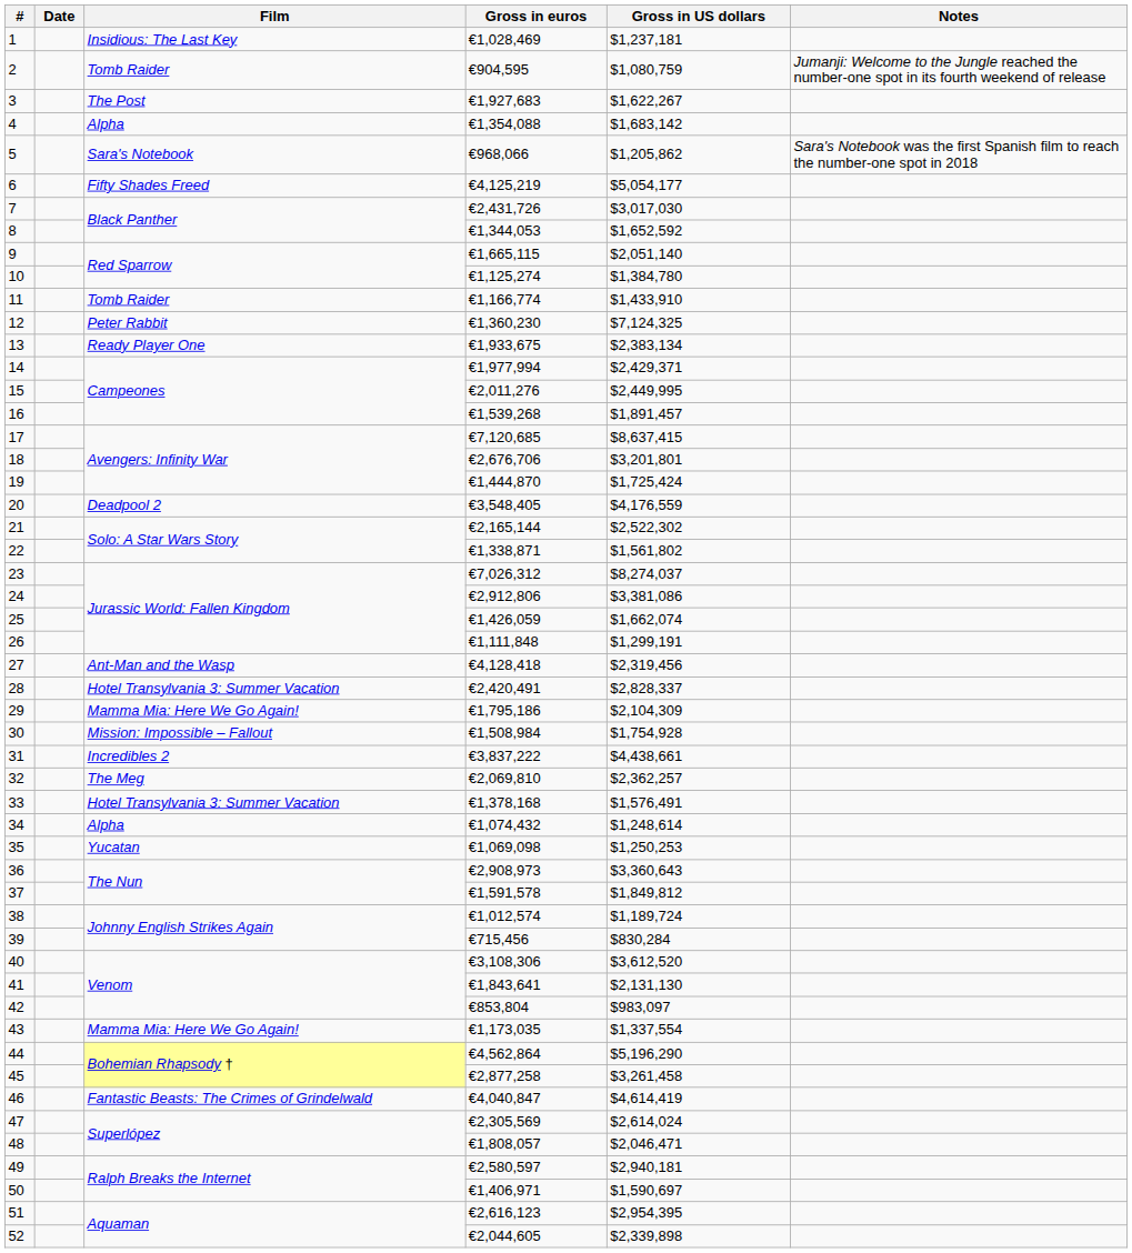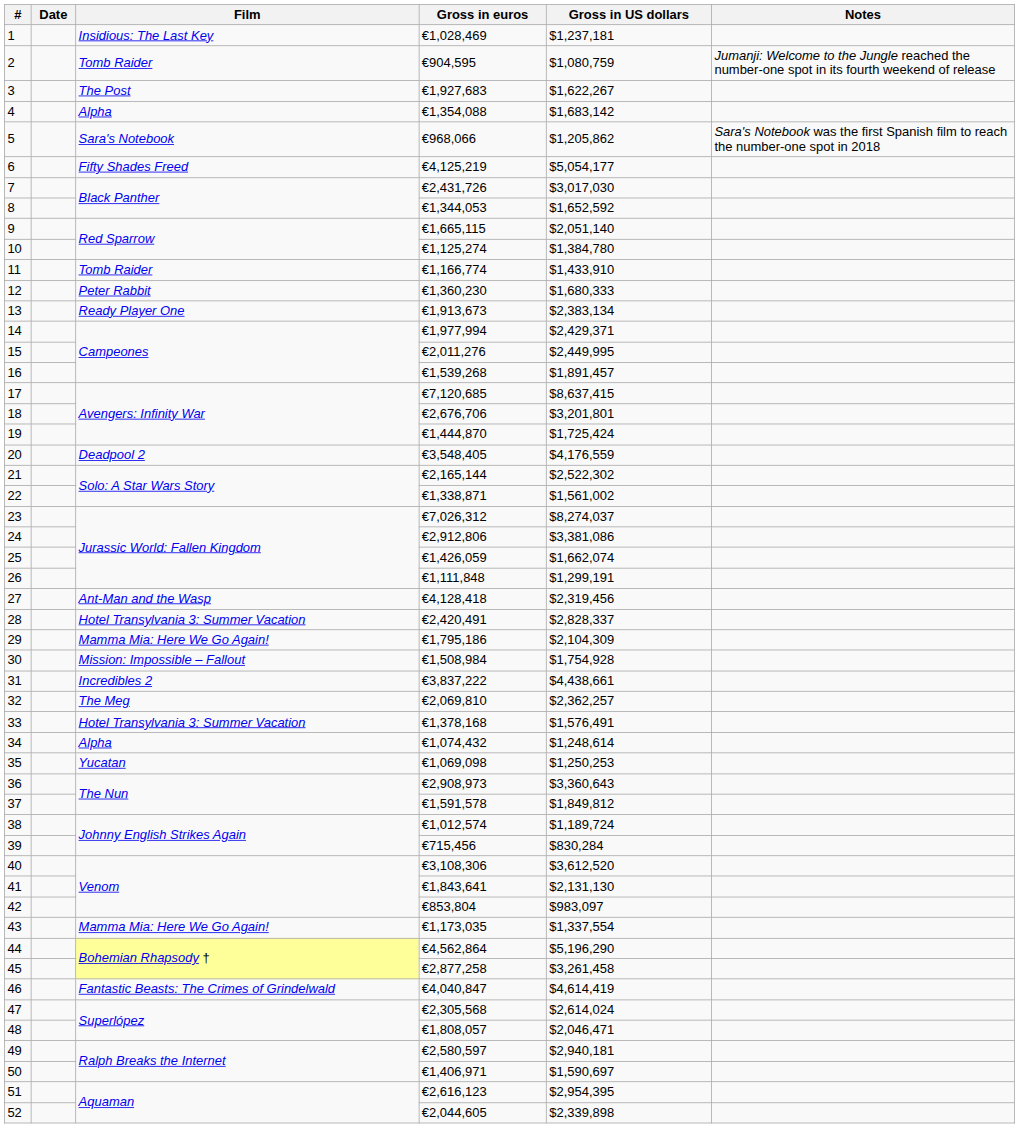12 | Gross in US dollars: $7,124,325 -> $1,680,333
13 | Gross in euros: €1,933,675 -> €1,913,673
22 | Gross in US dollars: $1,561,802 -> $1,561,002
47 | Gross in euros: €2,305,569 -> €2,305,568
